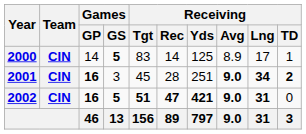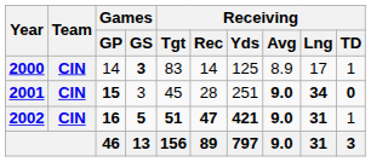2000 | Games / GS: 5 -> 3
2001 | Games / GP: 16 -> 15
2001 | Receiving / TD: 2 -> 0
2002 | Receiving / TD: 0 -> 1
